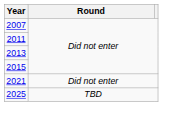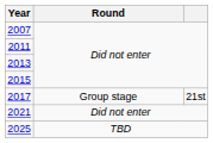+ row: 2017 | Group stage | 21st
